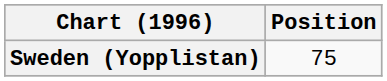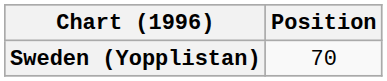Sweden (Yopplistan) | Position: 75 -> 70
